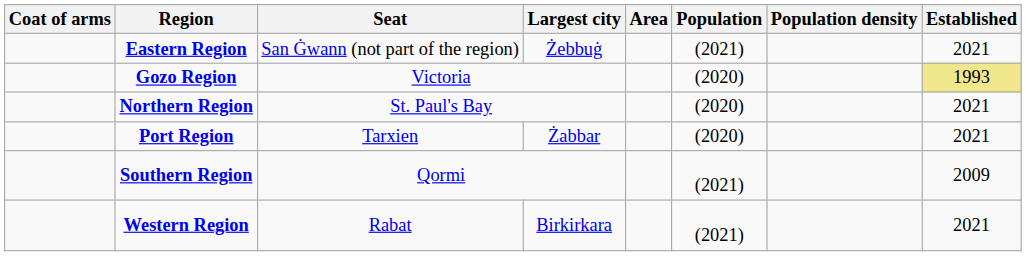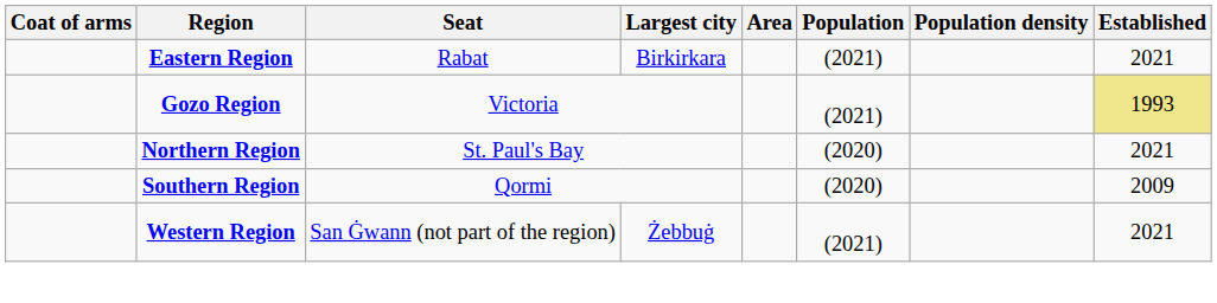Eastern Region | Seat: San Ġwann (not part of the region) -> Rabat
Eastern Region | Largest city: Żebbuġ -> Birkirkara
Gozo Region | Population: (2020) -> (2021)
- row: Port Region | Tarxien | Żabbar | (2020) | 2021
Southern Region | Population: (2021) -> (2020)
Western Region | Seat: Rabat -> San Ġwann (not part of the region)
Western Region | Largest city: Birkirkara -> Żebbuġ
